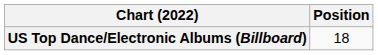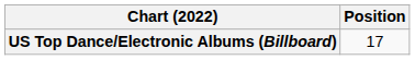US Top Dance/Electronic Albums (Billboard) | Position: 18 -> 17
